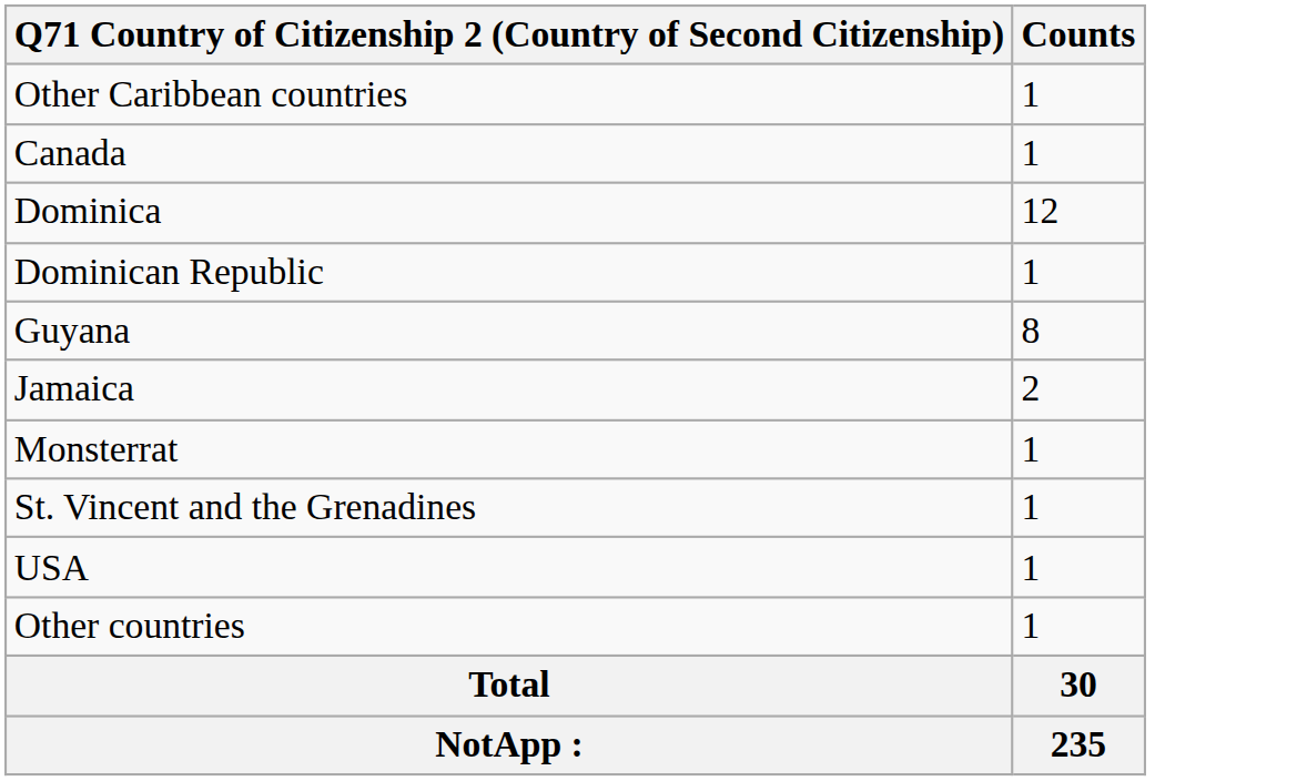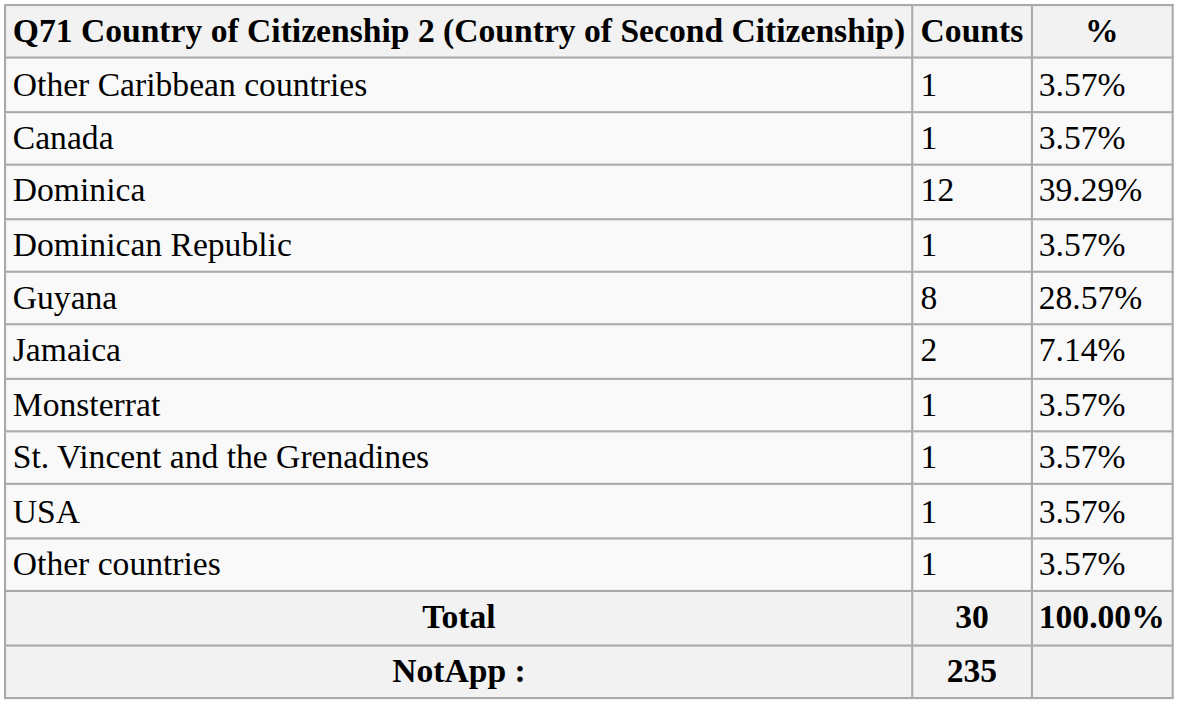+ column: % | 3.57% | 3.57% | 39.29% | 3.57% | 28.57% | 7.14% | 3.57% | 3.57% | 3.57% | 3.57% | 100.00%
